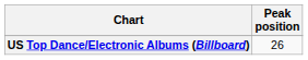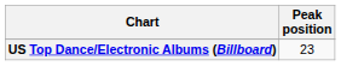US Top Dance/Electronic Albums (Billboard) | Peak position: 26 -> 23
